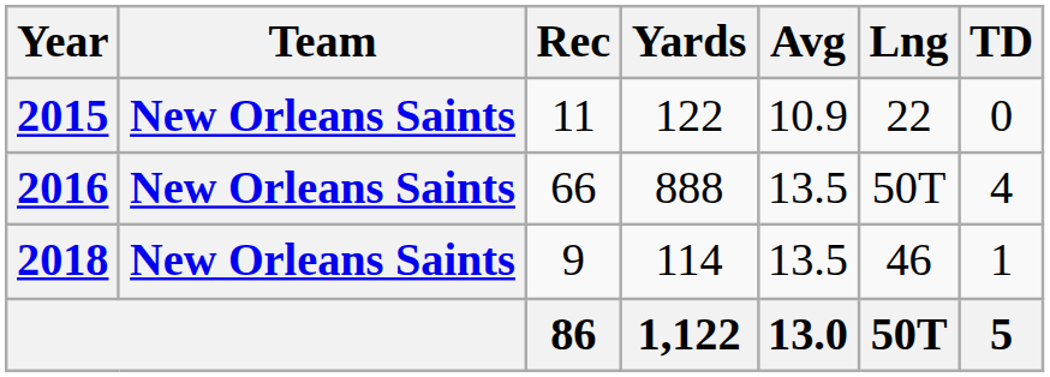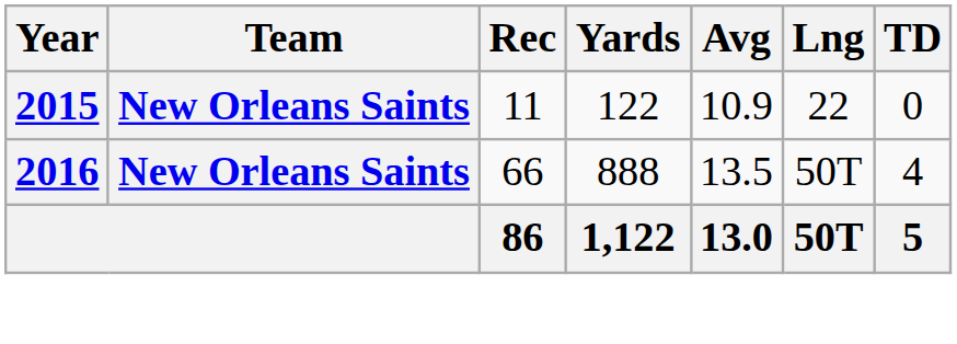- row: 2018 | New Orleans Saints | 9 | 114 | 13.5 | 46 | 1
